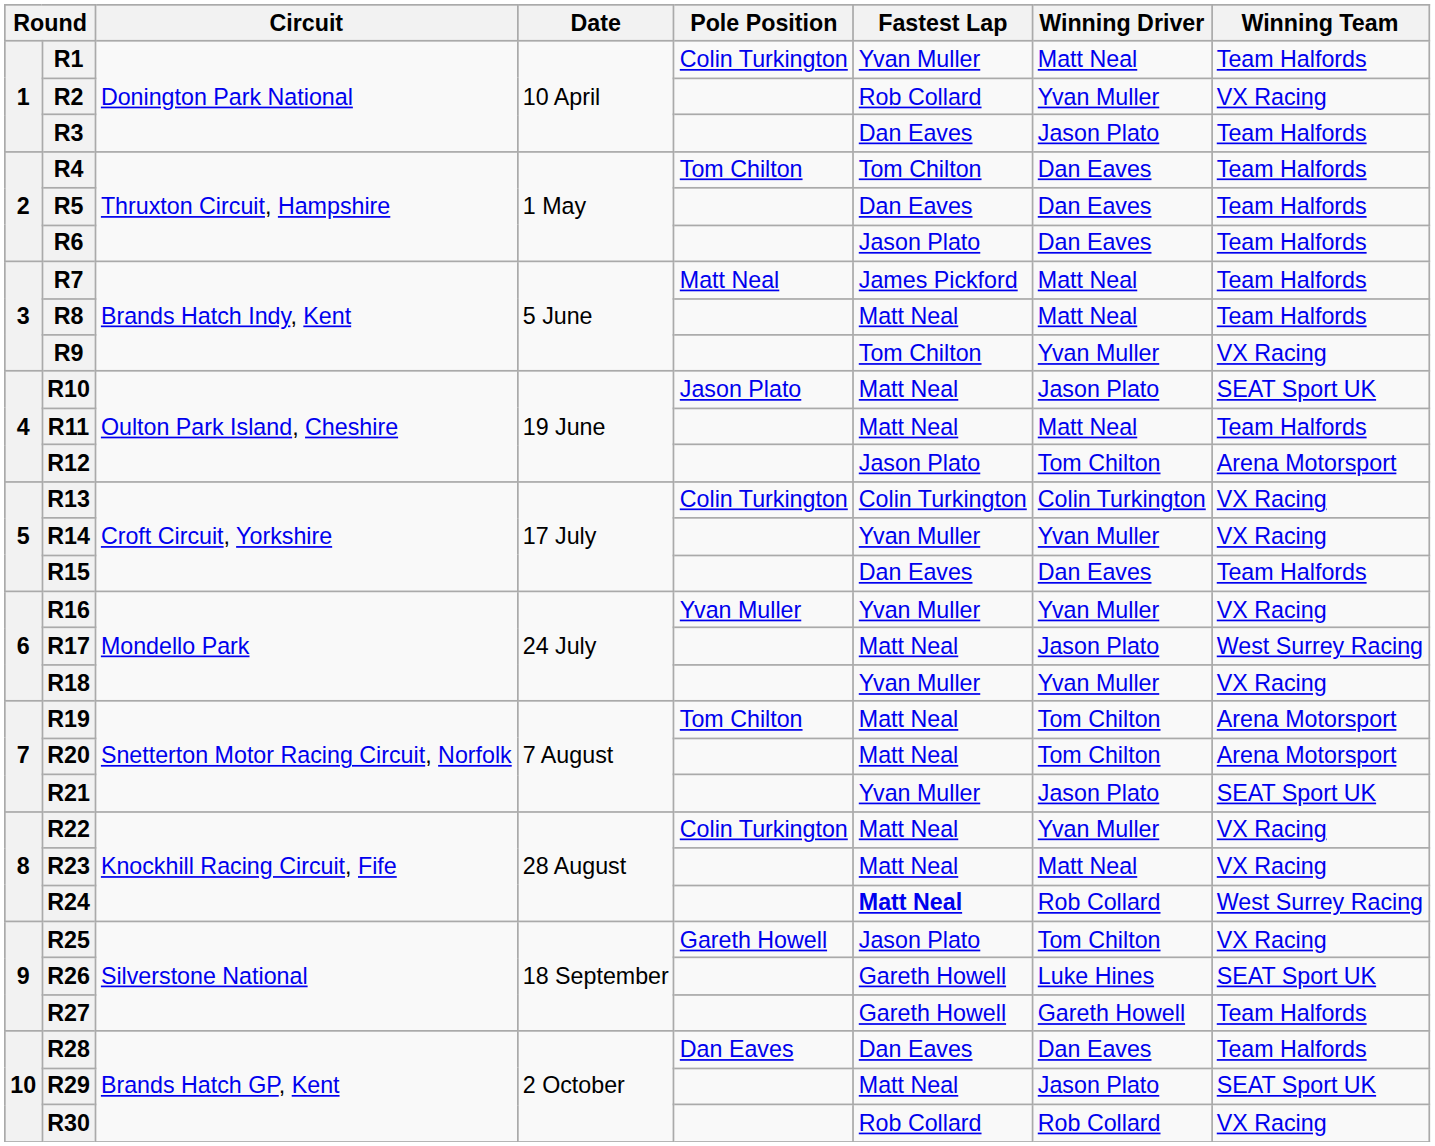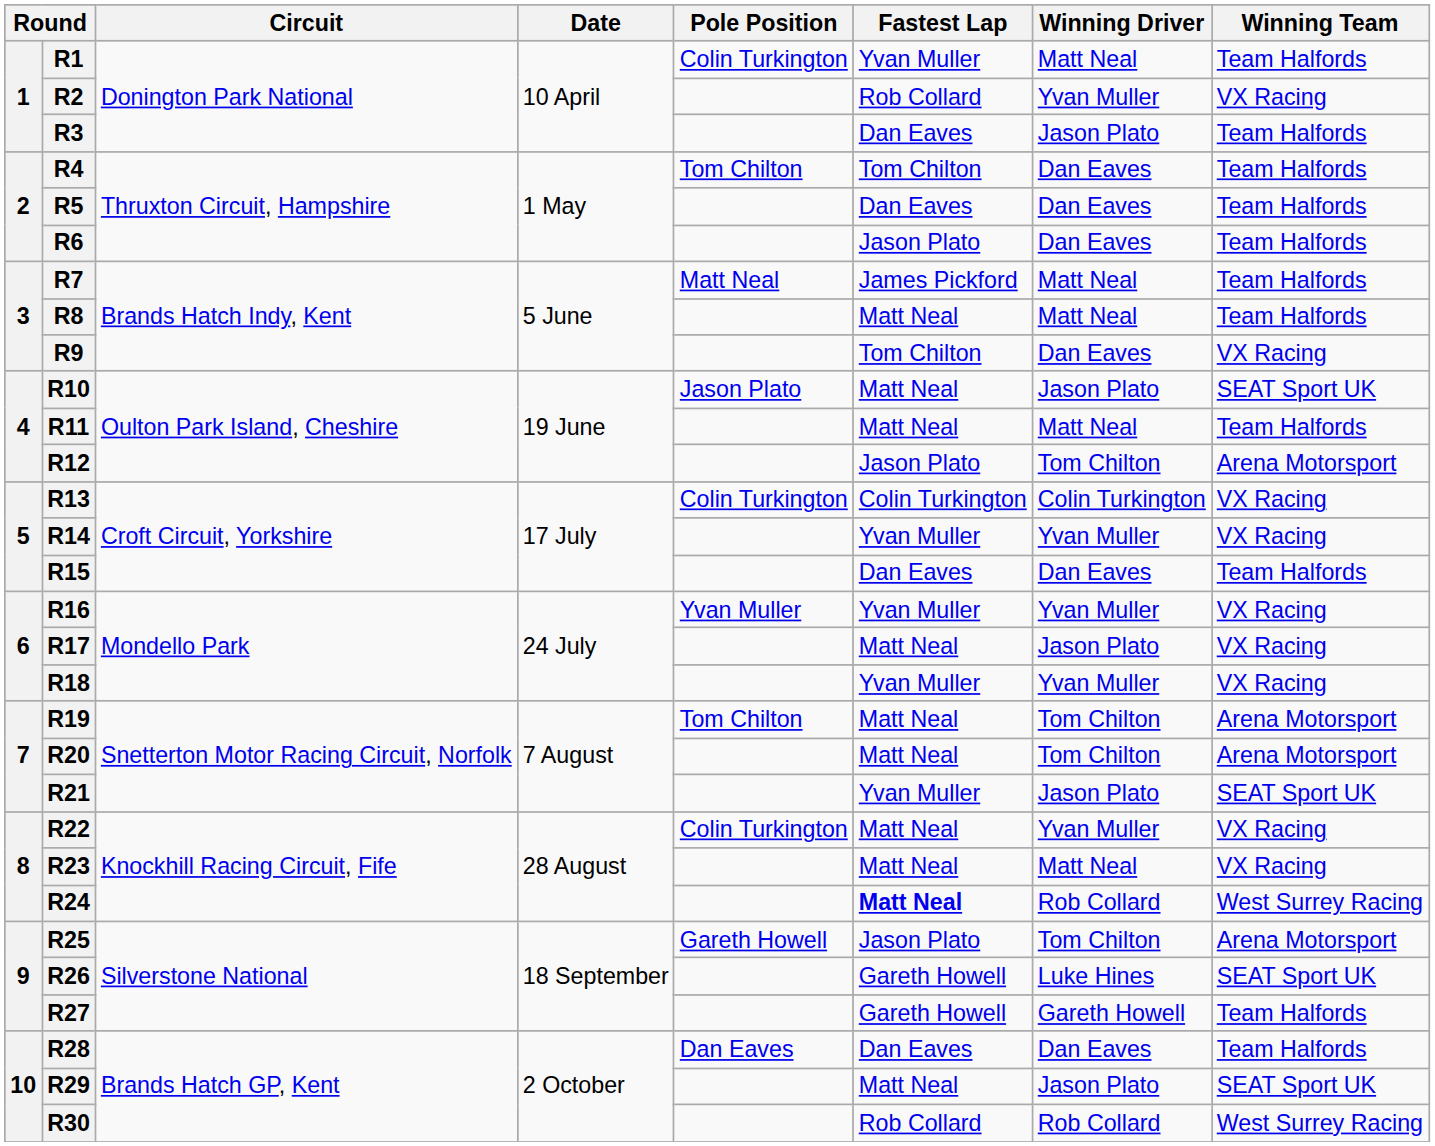R9 | Winning Driver: Yvan Muller -> Dan Eaves
R17 | Winning Team: West Surrey Racing -> VX Racing
R25 | Winning Team: VX Racing -> Arena Motorsport
R30 | Winning Team: VX Racing -> West Surrey Racing
